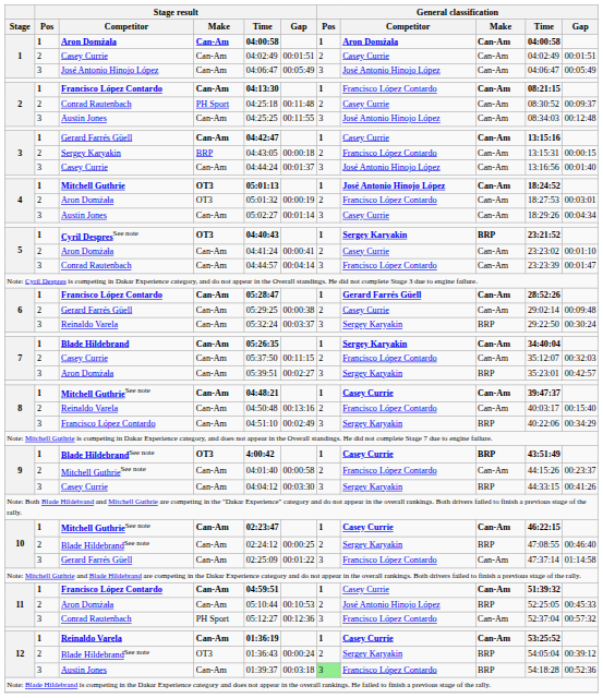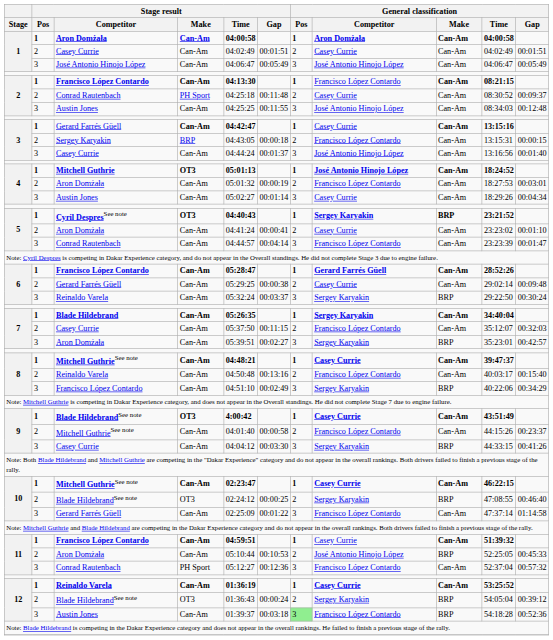4 / Aron Domżała | Stage result / Make: OT3 -> Can-Am
9 / Blade HildebrandSee note | General classification / Make: BRP -> Can-Am
10 / Blade HildebrandSee note | Stage result / Make: Can-Am -> OT3
